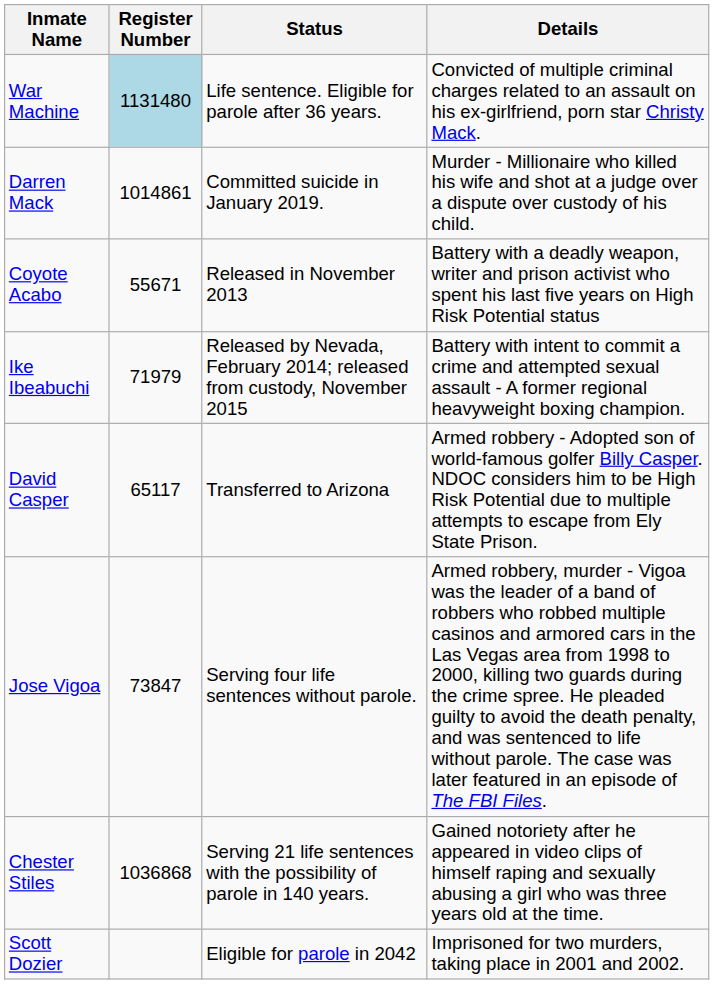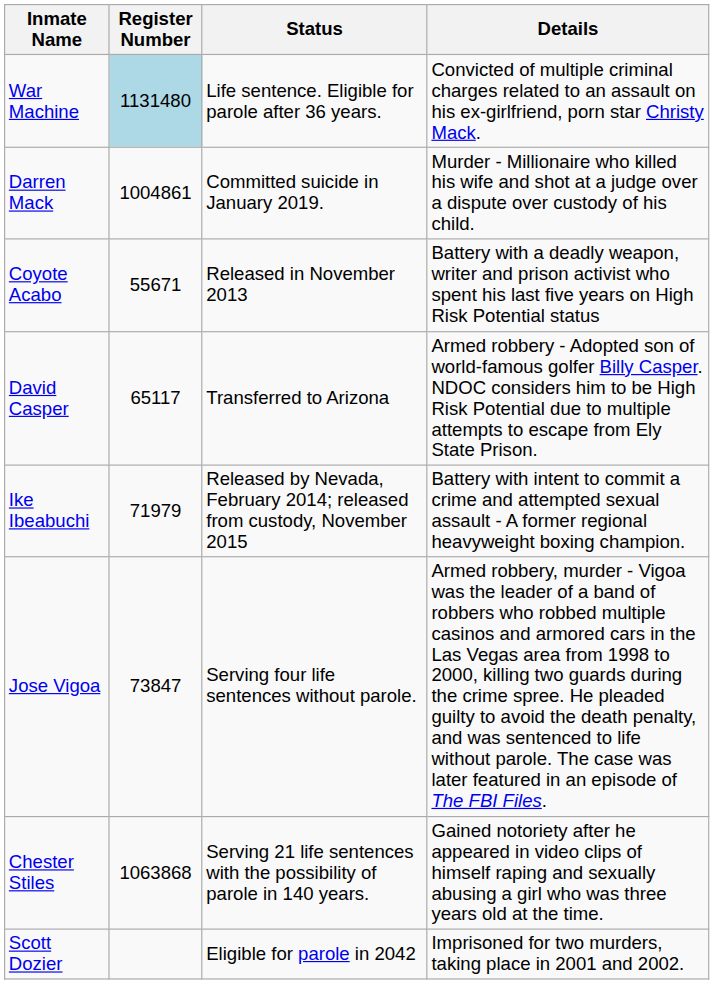Darren Mack | Register Number: 1014861 -> 1004861
rows swapped: David Casper <-> Ike Ibeabuchi
Chester Stiles | Register Number: 1036868 -> 1063868
